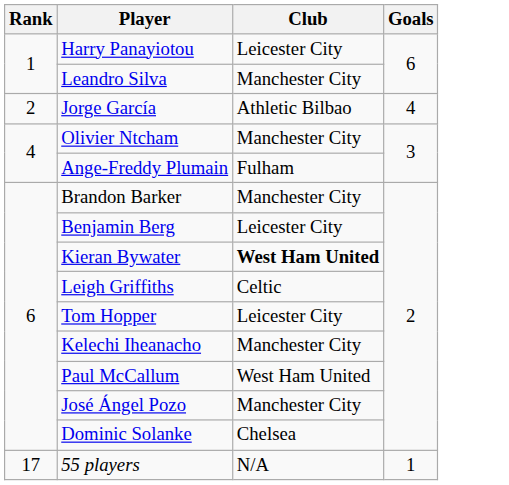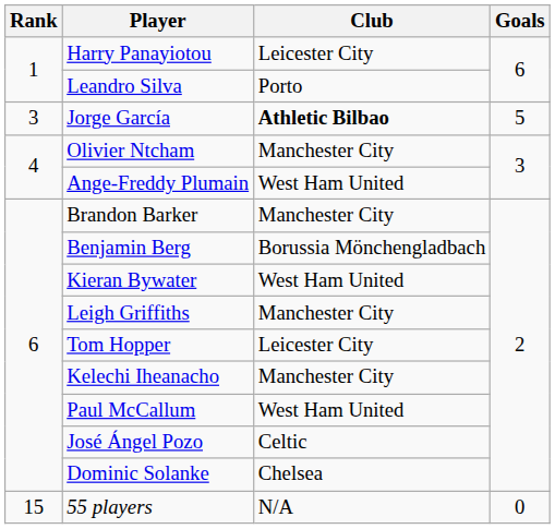Leandro Silva | Club: Manchester City -> Porto
Jorge García | Rank: 2 -> 3
Jorge García | Club: normal -> bold
Jorge García | Goals: 4 -> 5
Ange-Freddy Plumain | Club: Fulham -> West Ham United
Benjamin Berg | Club: Leicester City -> Borussia Mönchengladbach
Kieran Bywater | Club: bold -> normal
Leigh Griffiths | Club: Celtic -> Manchester City
José Ángel Pozo | Club: Manchester City -> Celtic
55 players | Rank: 17 -> 15
55 players | Goals: 1 -> 0
